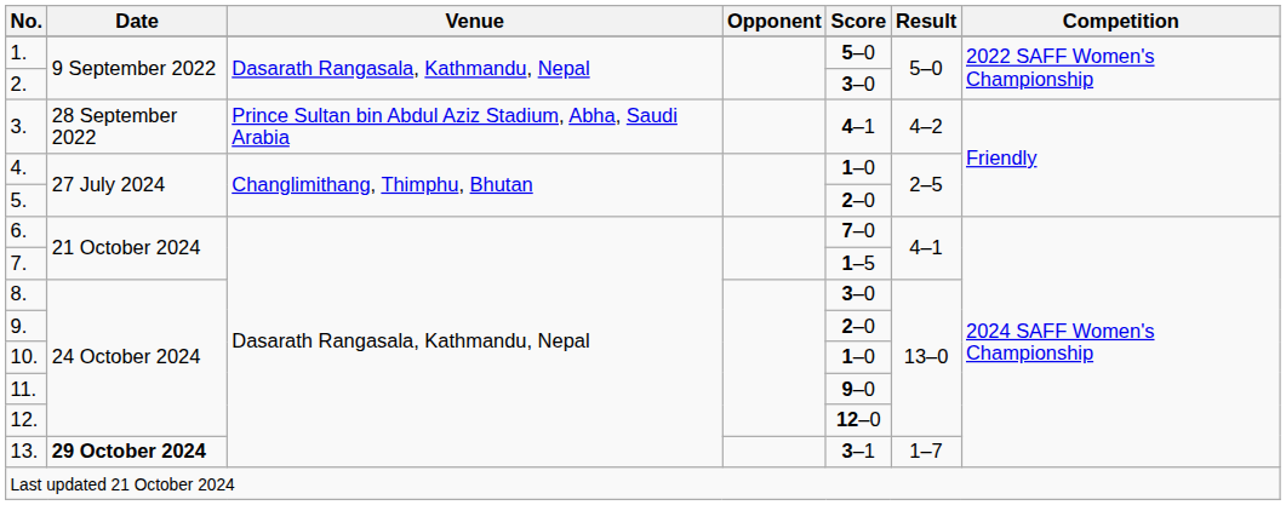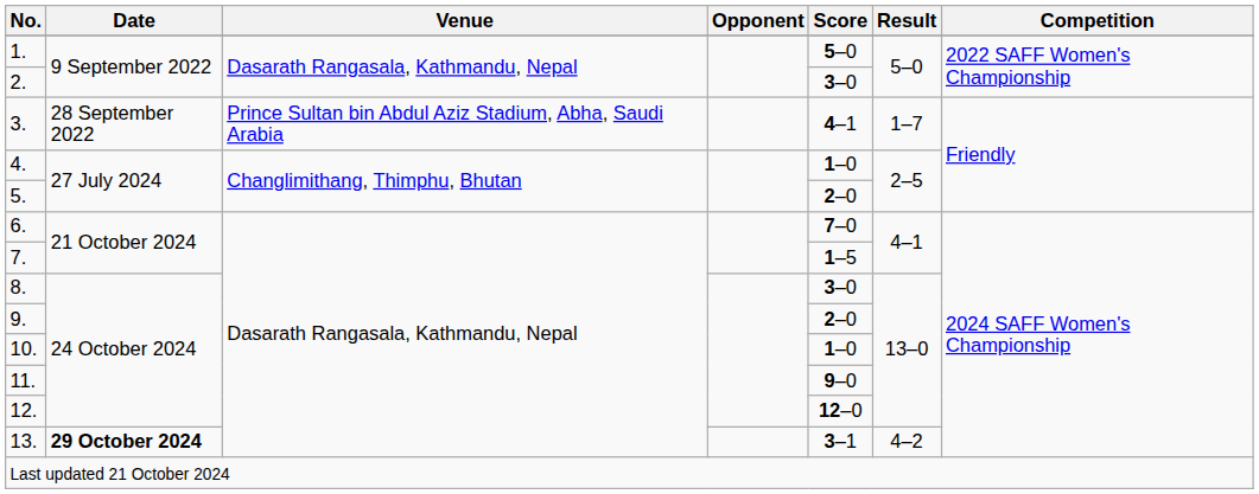3. | Result: 4–2 -> 1–7
13. | Result: 1–7 -> 4–2
